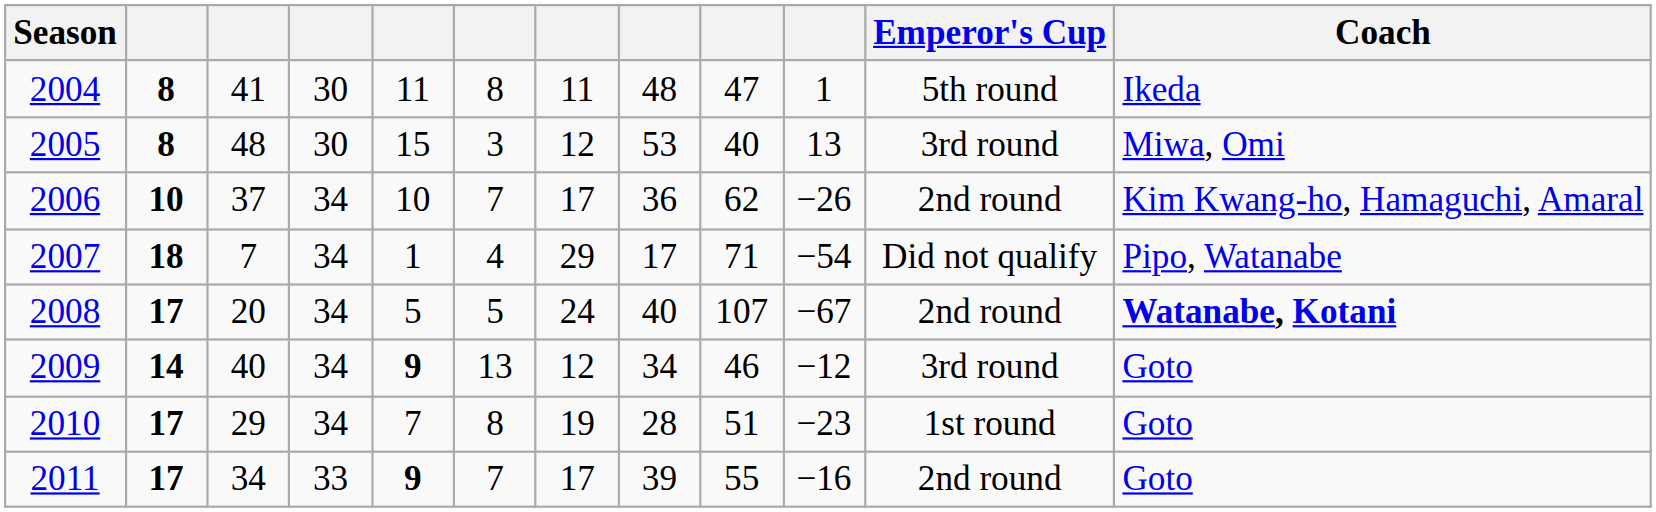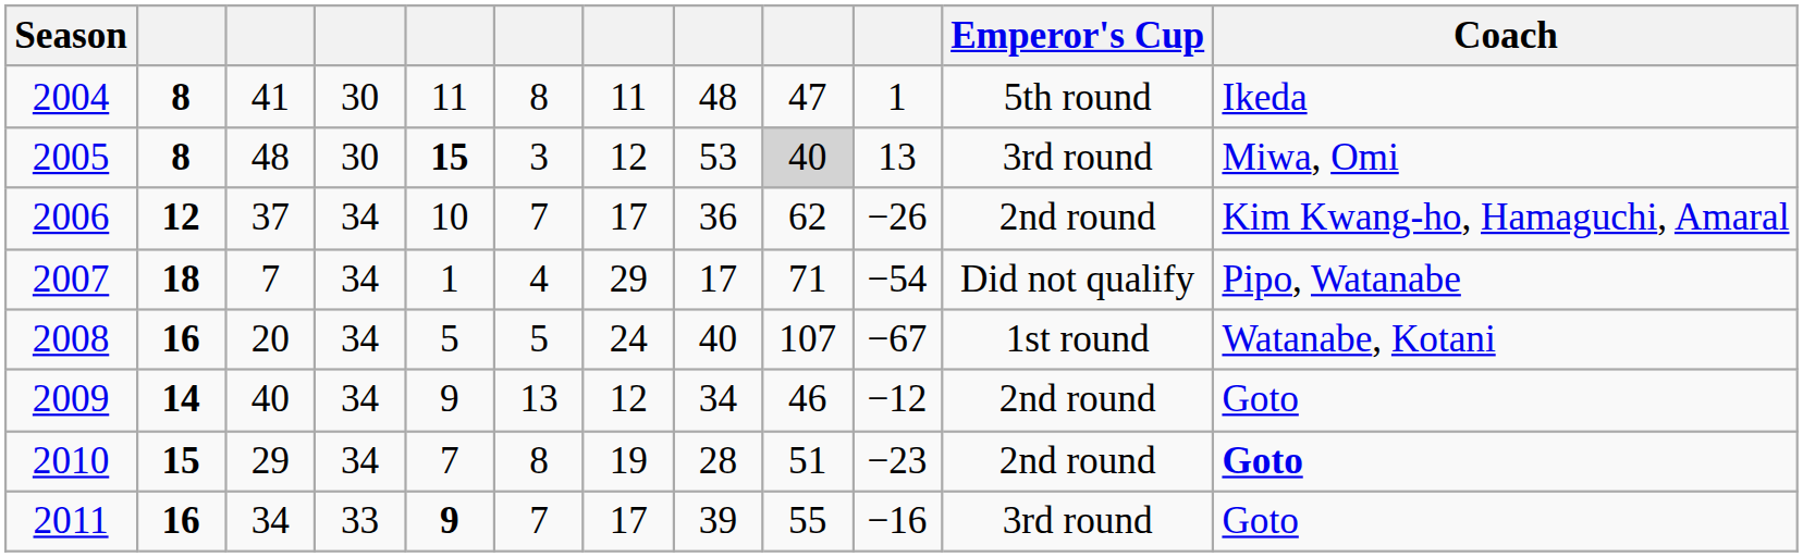2005 | column 5: normal -> bold
2005 | column 9: no background -> lightgrey background
2006 | column 2: 10 -> 12
2008 | column 2: 17 -> 16
2008 | Emperor's Cup: 2nd round -> 1st round
2008 | Coach: bold -> normal
2009 | column 5: bold -> normal
2009 | Emperor's Cup: 3rd round -> 2nd round
2010 | column 2: 17 -> 15
2010 | Emperor's Cup: 1st round -> 2nd round
2010 | Coach: normal -> bold
2011 | column 2: 17 -> 16
2011 | Emperor's Cup: 2nd round -> 3rd round
